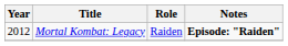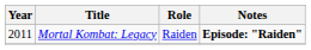Mortal Kombat: Legacy | Year: 2012 -> 2011
